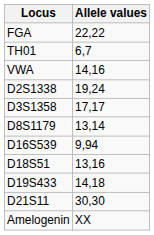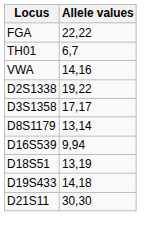D2S1338 | Allele values: 19,24 -> 19,22
D18S51 | Allele values: 13,16 -> 13,19
- row: Amelogenin | XX
